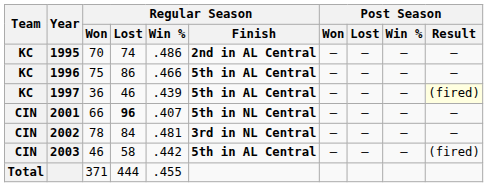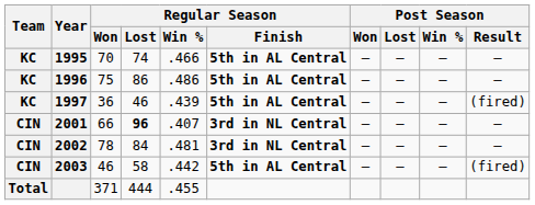1995 | Regular Season / Win %: .486 -> .466
1995 | Regular Season / Finish: 2nd in AL Central -> 5th in AL Central
1996 | Regular Season / Win %: .466 -> .486
1997 | Post Season / Result: lightyellow background -> no background
2001 | Regular Season / Finish: 5th in NL Central -> 3rd in NL Central
